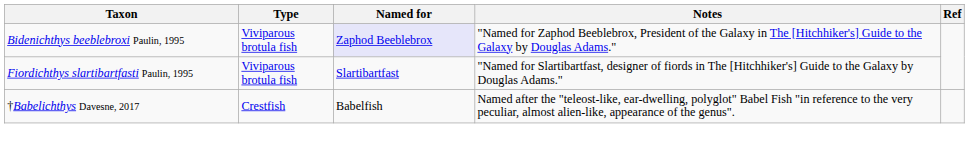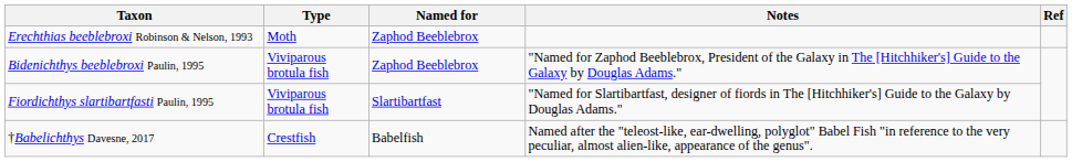+ row: Erechthias beeblebroxi Robinson & Nelson, 1993 | Moth | Zaphod Beeblebrox
Bidenichthys beeblebroxi Paulin, 1995 | Named for: lavender background -> no background
